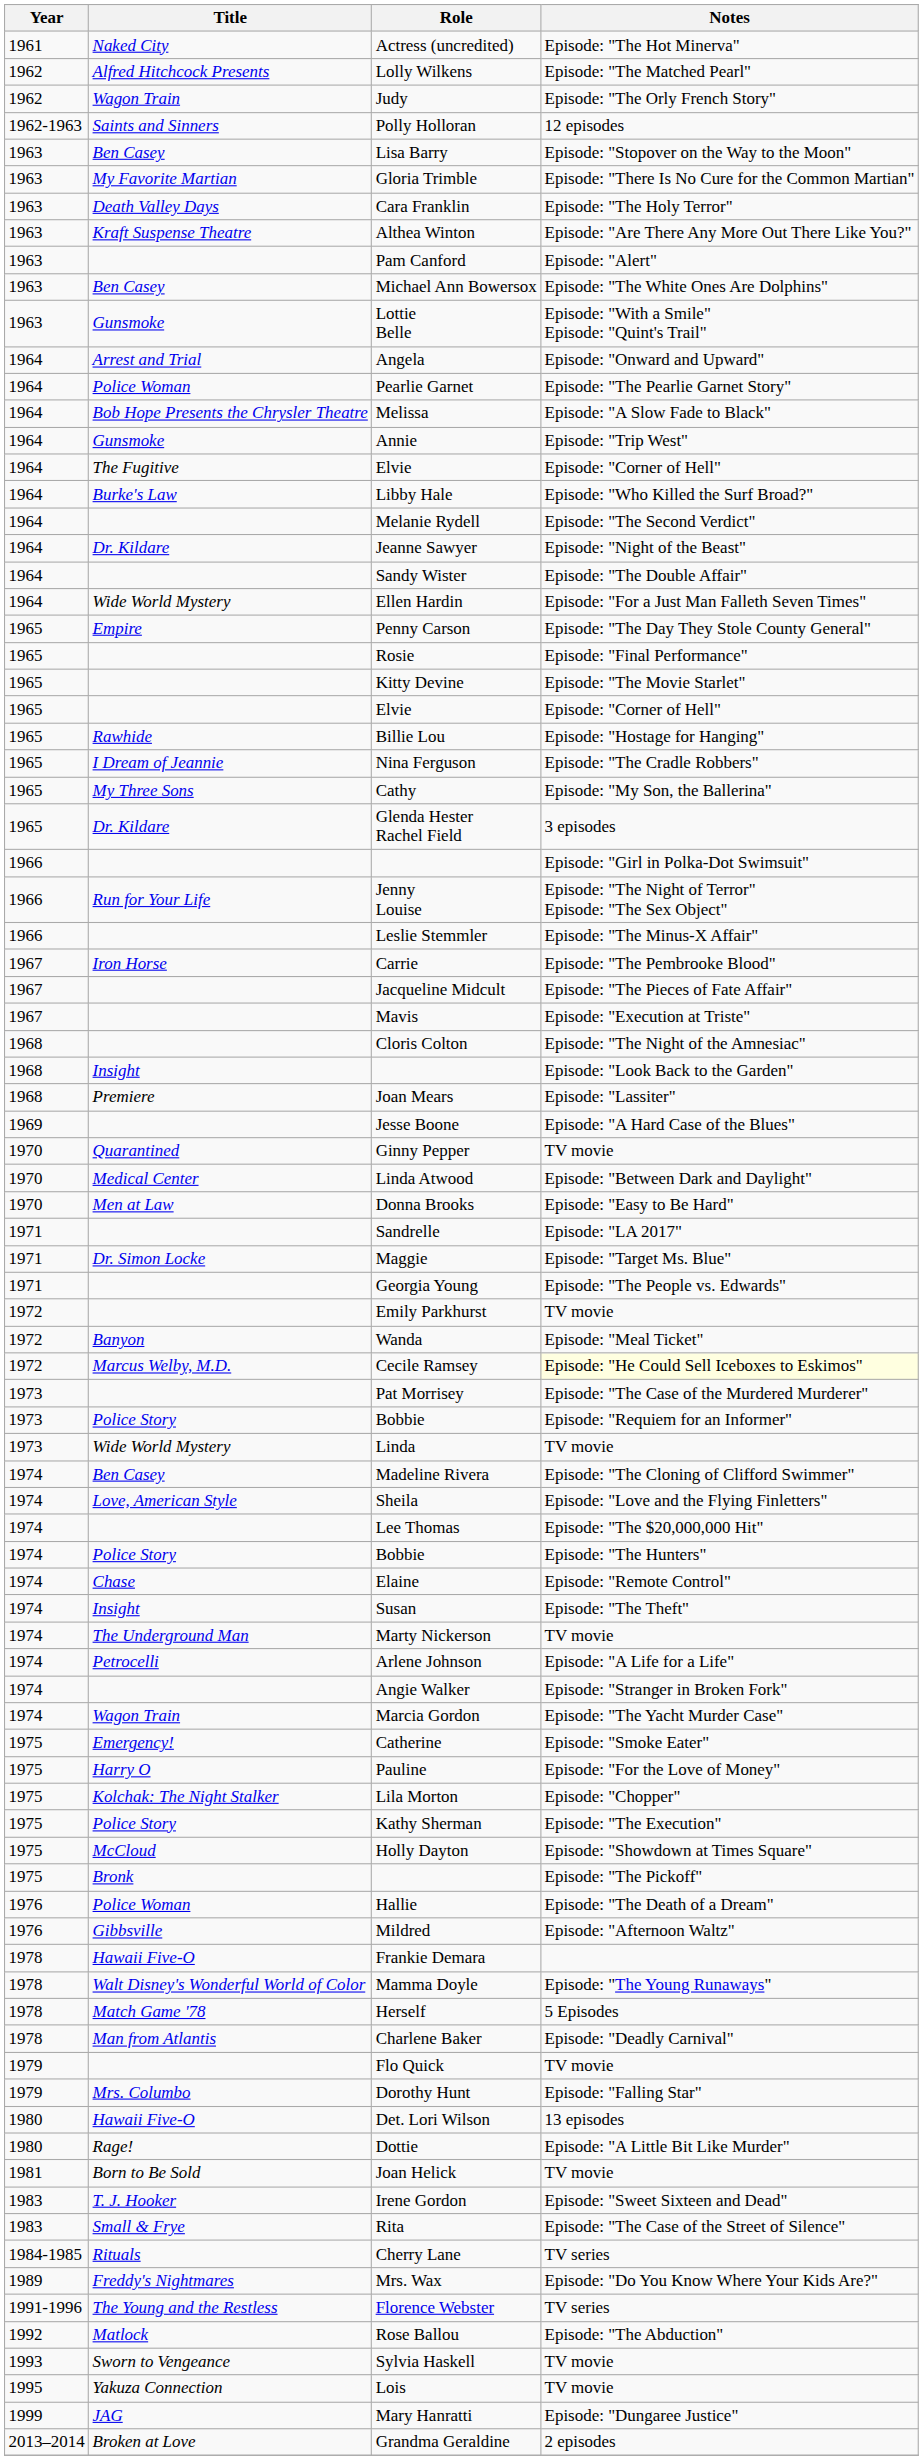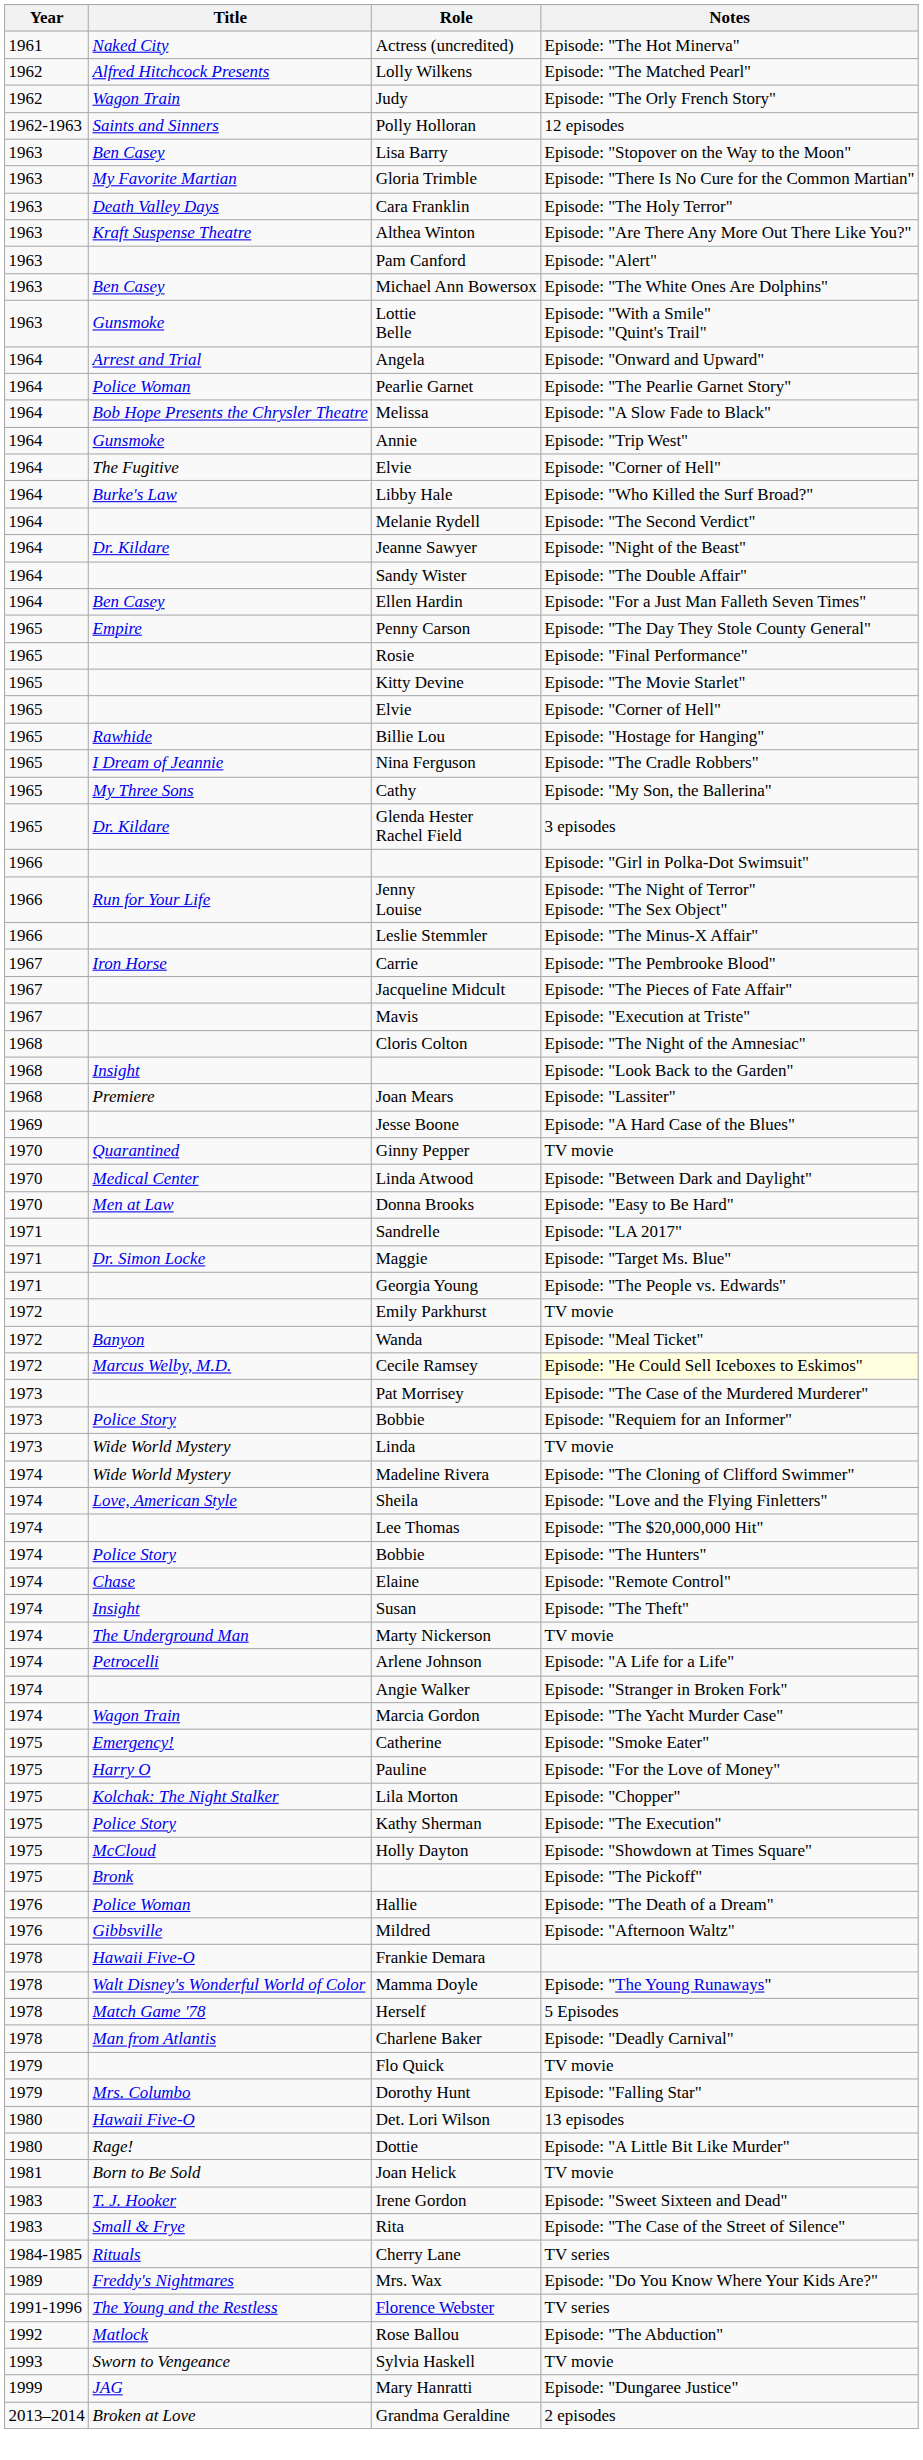Ellen Hardin | Title: Wide World Mystery -> Ben Casey
Madeline Rivera | Title: Ben Casey -> Wide World Mystery
- row: 1995 | Yakuza Connection | Lois | TV movie
